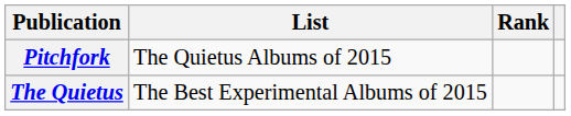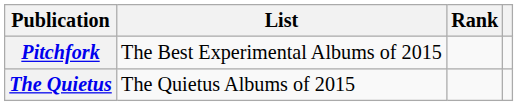Pitchfork | List: The Quietus Albums of 2015 -> The Best Experimental Albums of 2015
The Quietus | List: The Best Experimental Albums of 2015 -> The Quietus Albums of 2015
